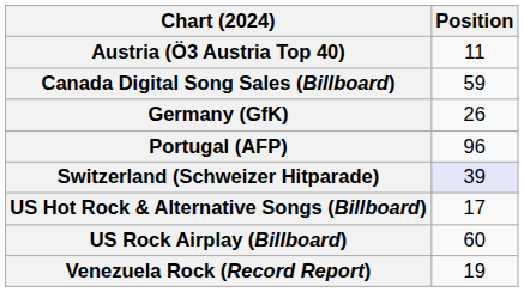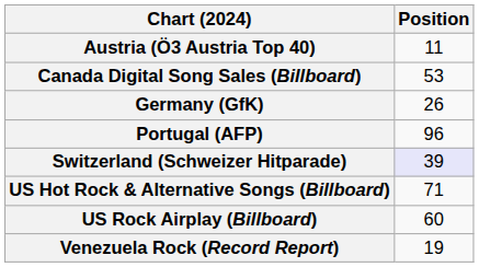Canada Digital Song Sales (Billboard) | Position: 59 -> 53
US Hot Rock & Alternative Songs (Billboard) | Position: 17 -> 71
